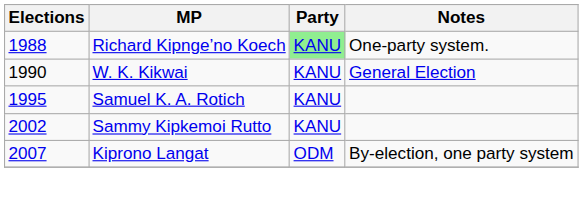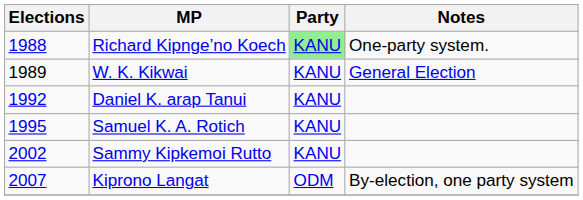W. K. Kikwai | Elections: 1990 -> 1989
+ row: 1992 | Daniel K. arap Tanui | KANU
